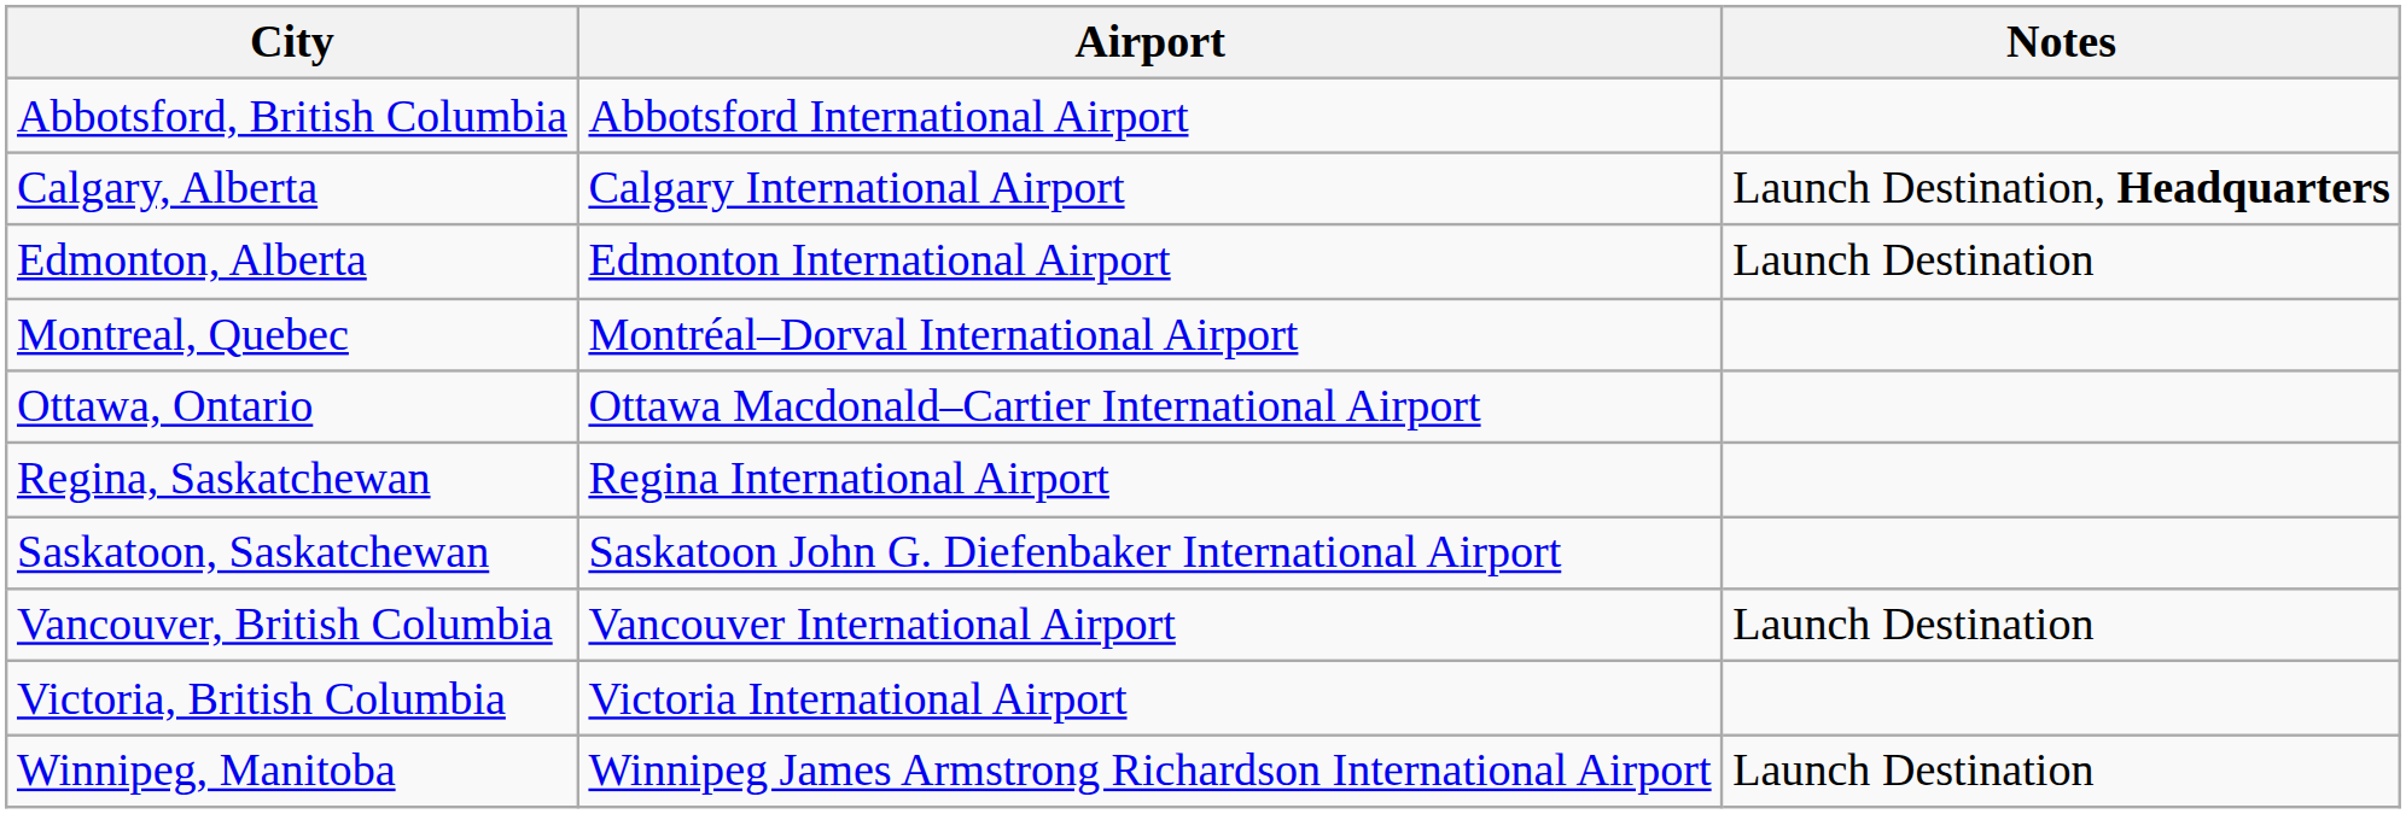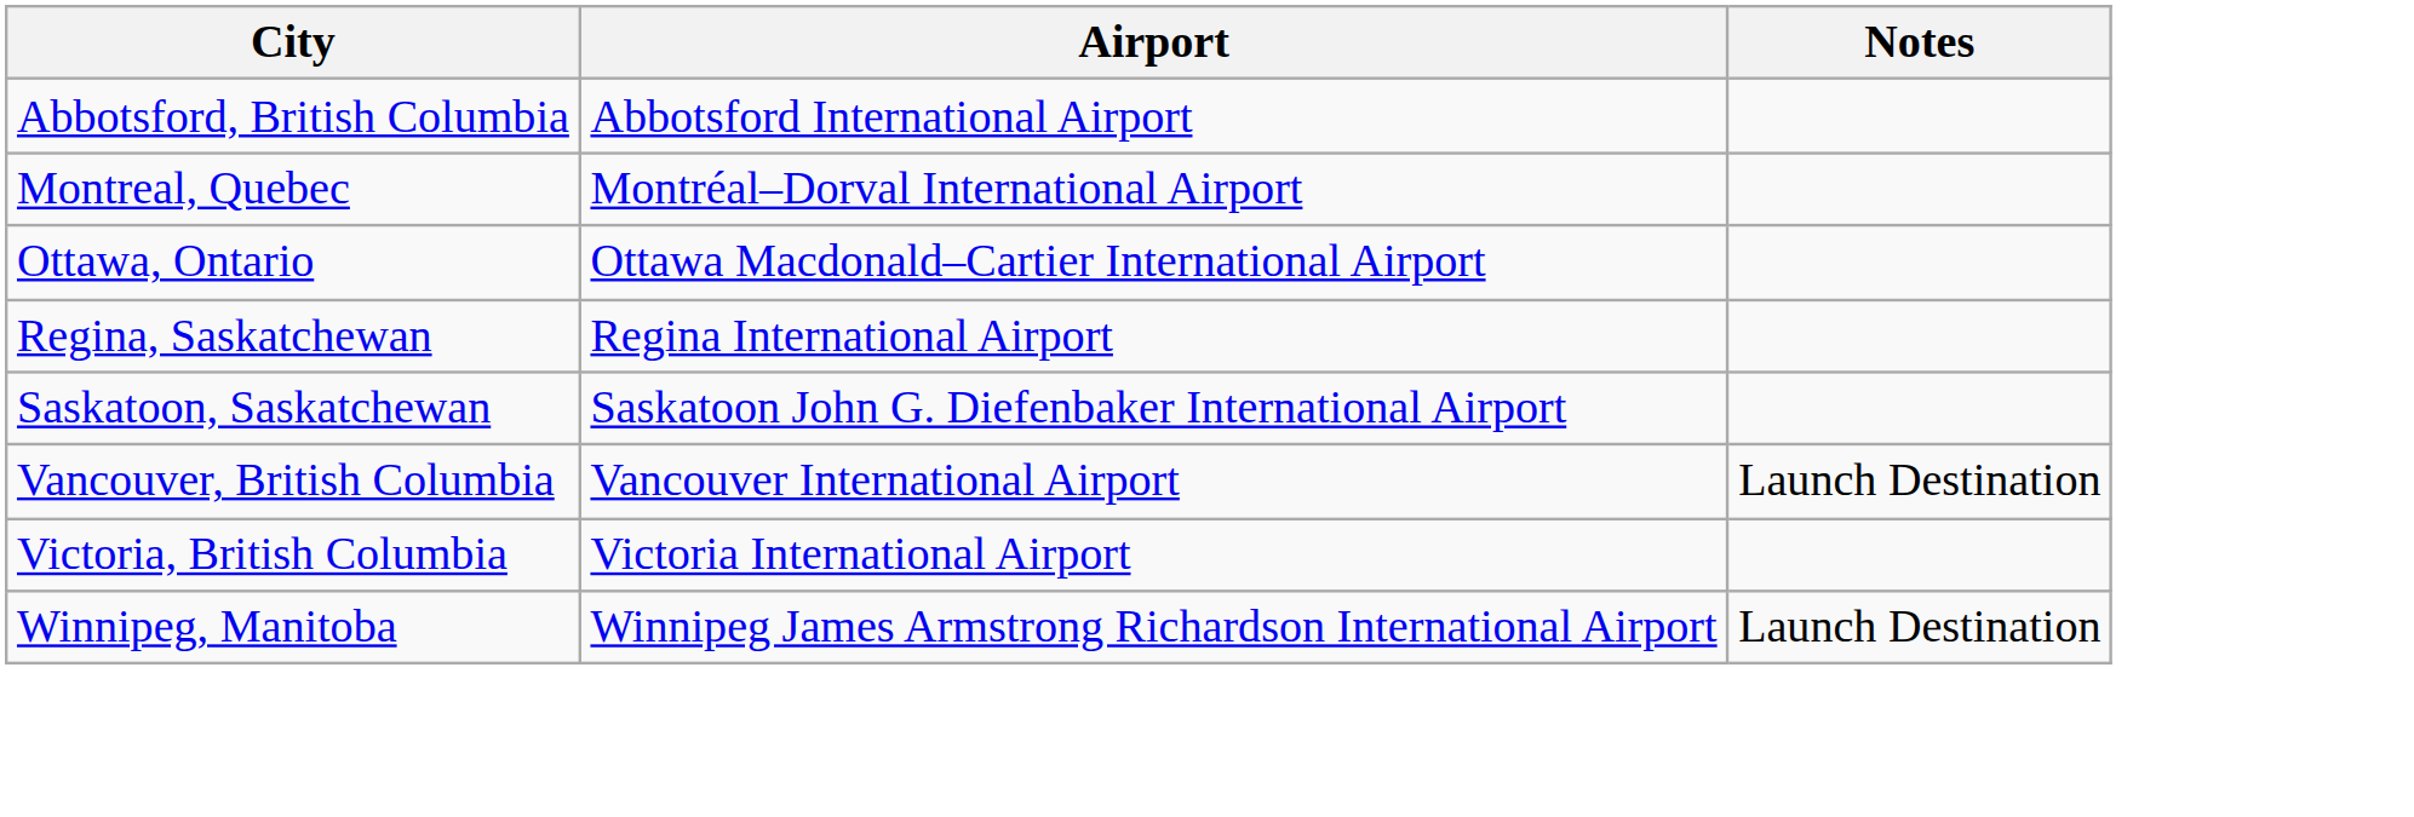- row: Calgary, Alberta | Calgary International Airport | Launch Destination, Headquarters
- row: Edmonton, Alberta | Edmonton International Airport | Launch Destination
